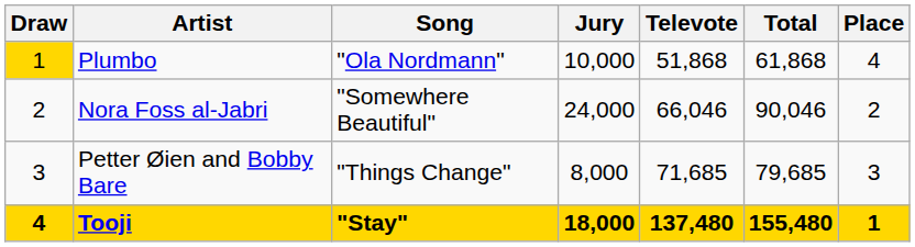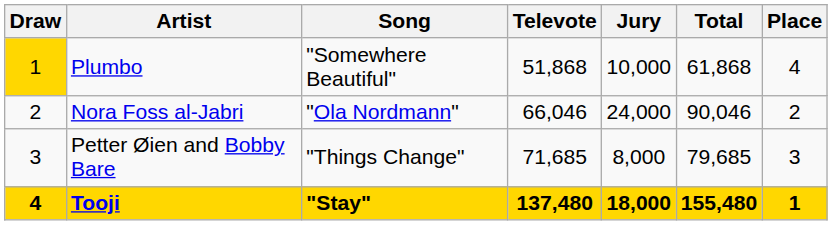columns swapped: Jury <-> Televote
Plumbo | Song: "Ola Nordmann" -> "Somewhere Beautiful"
Nora Foss al-Jabri | Song: "Somewhere Beautiful" -> "Ola Nordmann"
